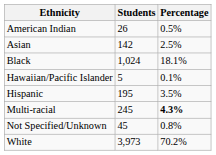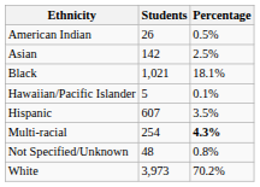Black | Students: 1,024 -> 1,021
Hispanic | Students: 195 -> 607
Multi-racial | Students: 245 -> 254
Not Specified/Unknown | Students: 45 -> 48
